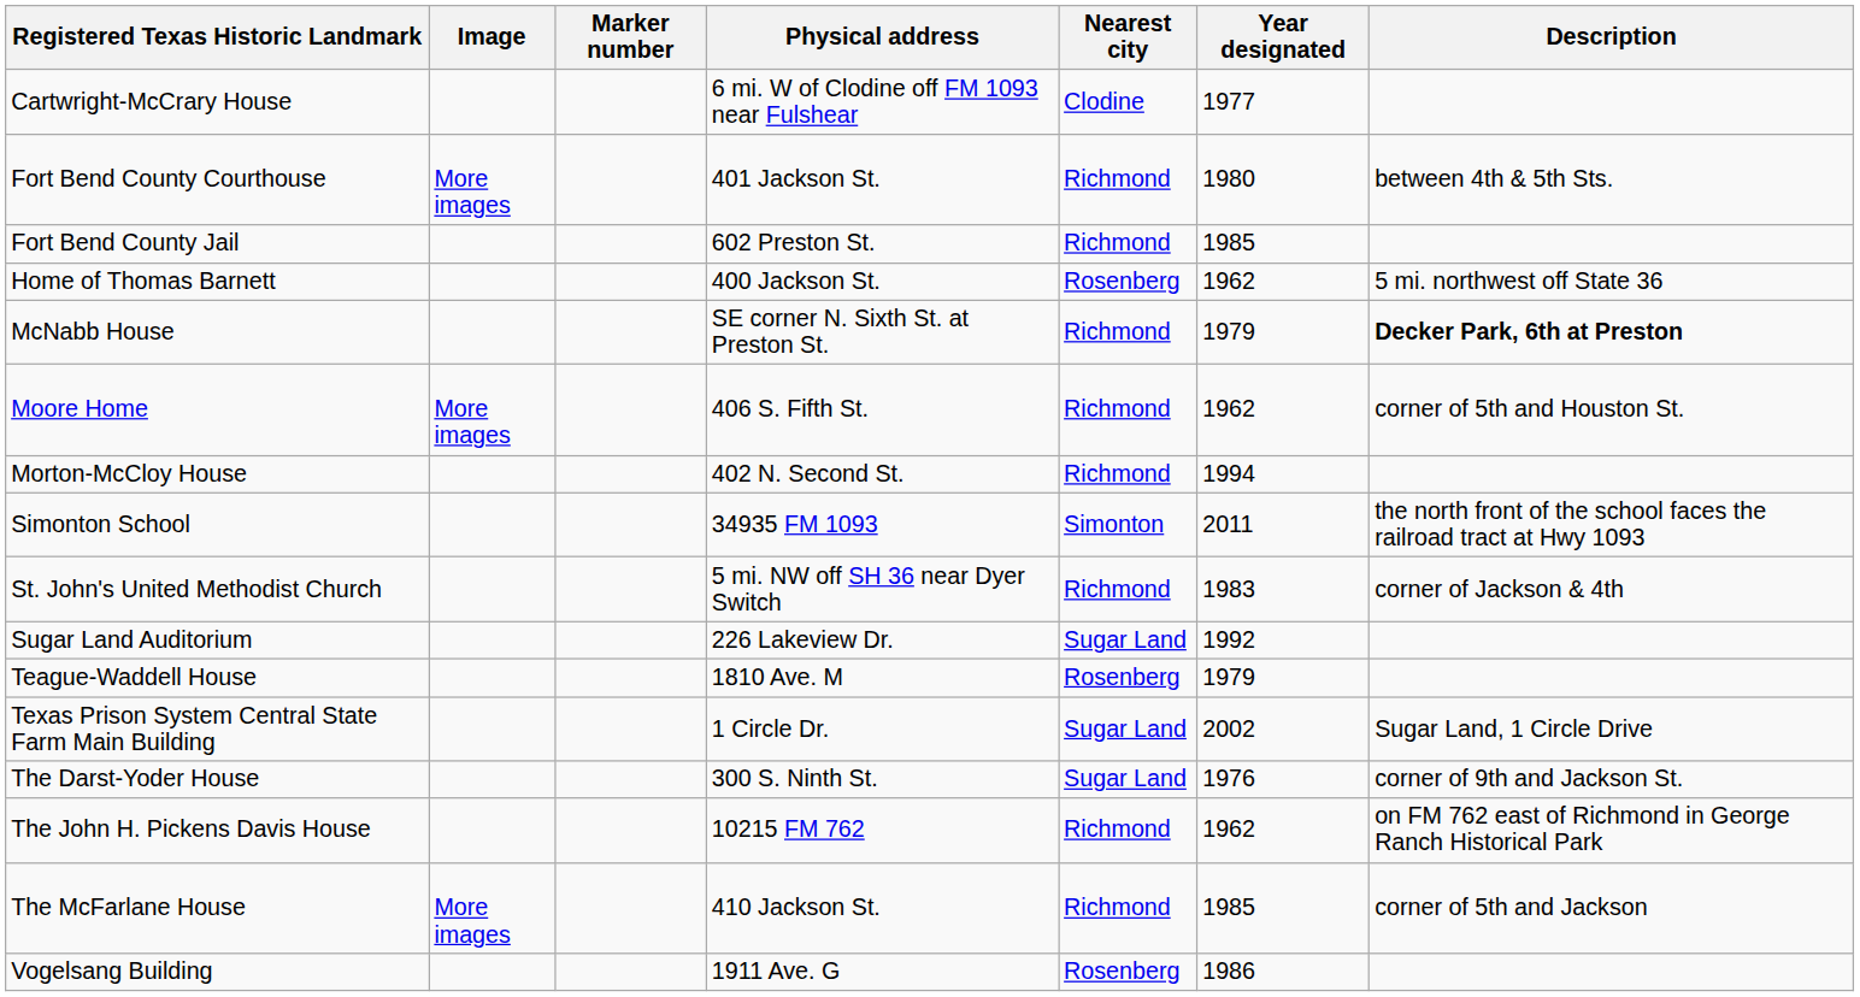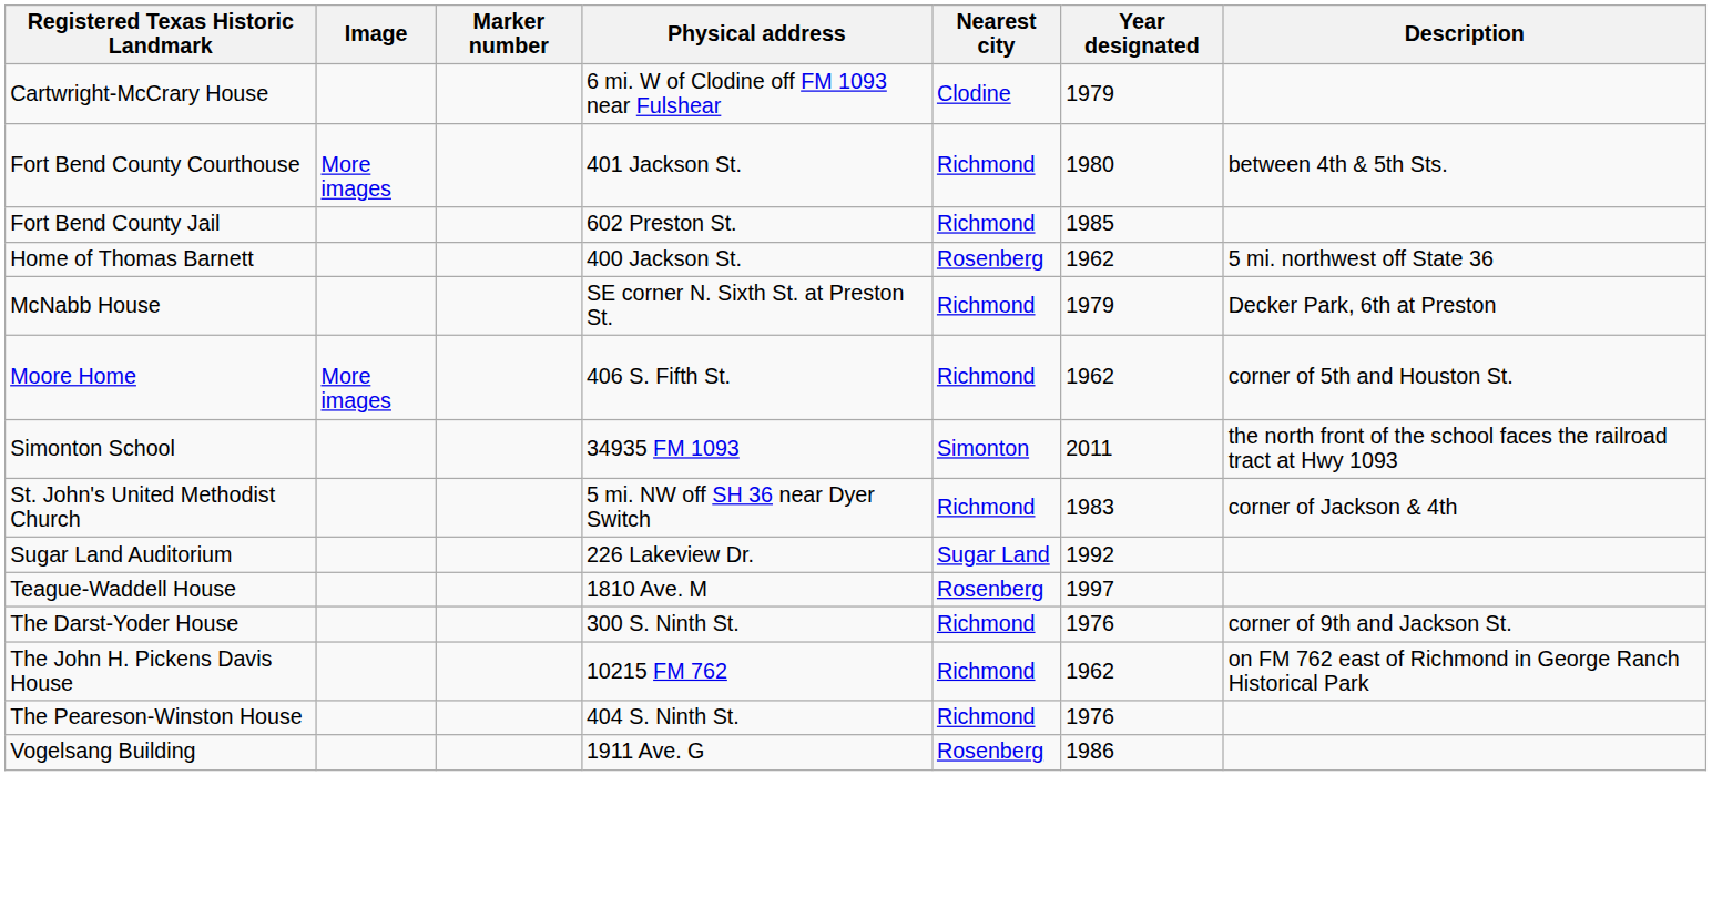Cartwright-McCrary House | Year designated: 1977 -> 1979
McNabb House | Description: bold -> normal
- row: Morton-McCloy House | 402 N. Second St. | Richmond | 1994
Teague-Waddell House | Year designated: 1979 -> 1997
- row: Texas Prison System Central State Farm Main Building | 1 Circle Dr. | Sugar Land | 2002 | Sugar Land, 1 Circle Drive
The Darst-Yoder House | Nearest city: Sugar Land -> Richmond
- row: The McFarlane House | More images | 410 Jackson St. | Richmond | 1985 | corner of 5th and Jackson
+ row: The Peareson-Winston House | 404 S. Ninth St. | Richmond | 1976
